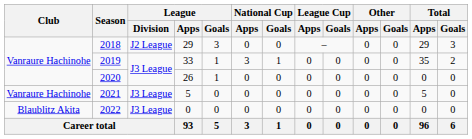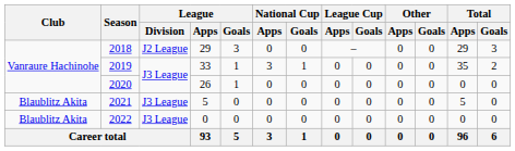2021 | Club: Vanraure Hachinohe -> Blaublitz Akita
